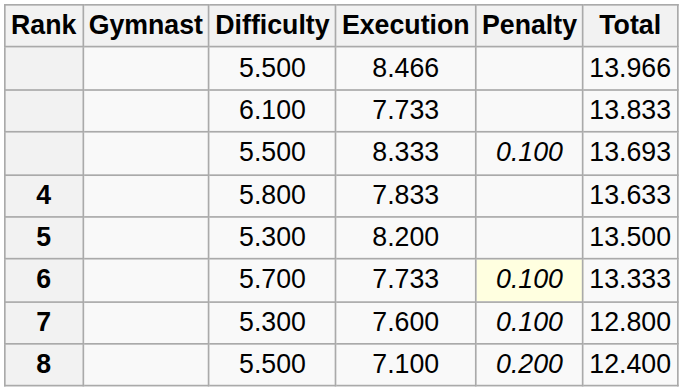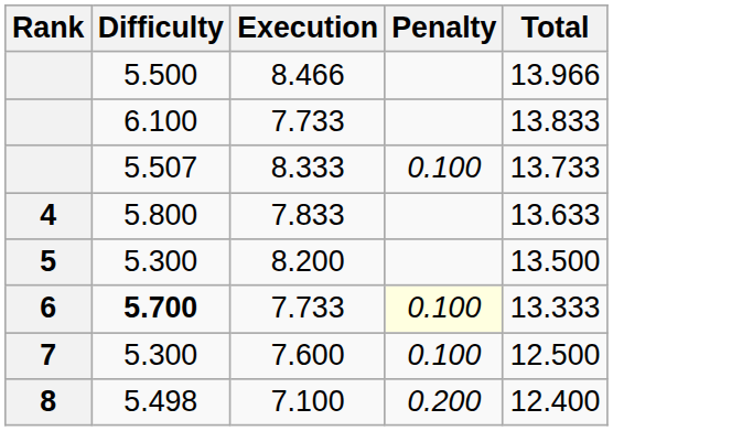- column: Gymnast
8.333 | Difficulty: 5.500 -> 5.507
8.333 | Total: 13.693 -> 13.733
6 / 7.733 | Difficulty: normal -> bold
7.600 | Total: 12.800 -> 12.500
7.100 | Difficulty: 5.500 -> 5.498
